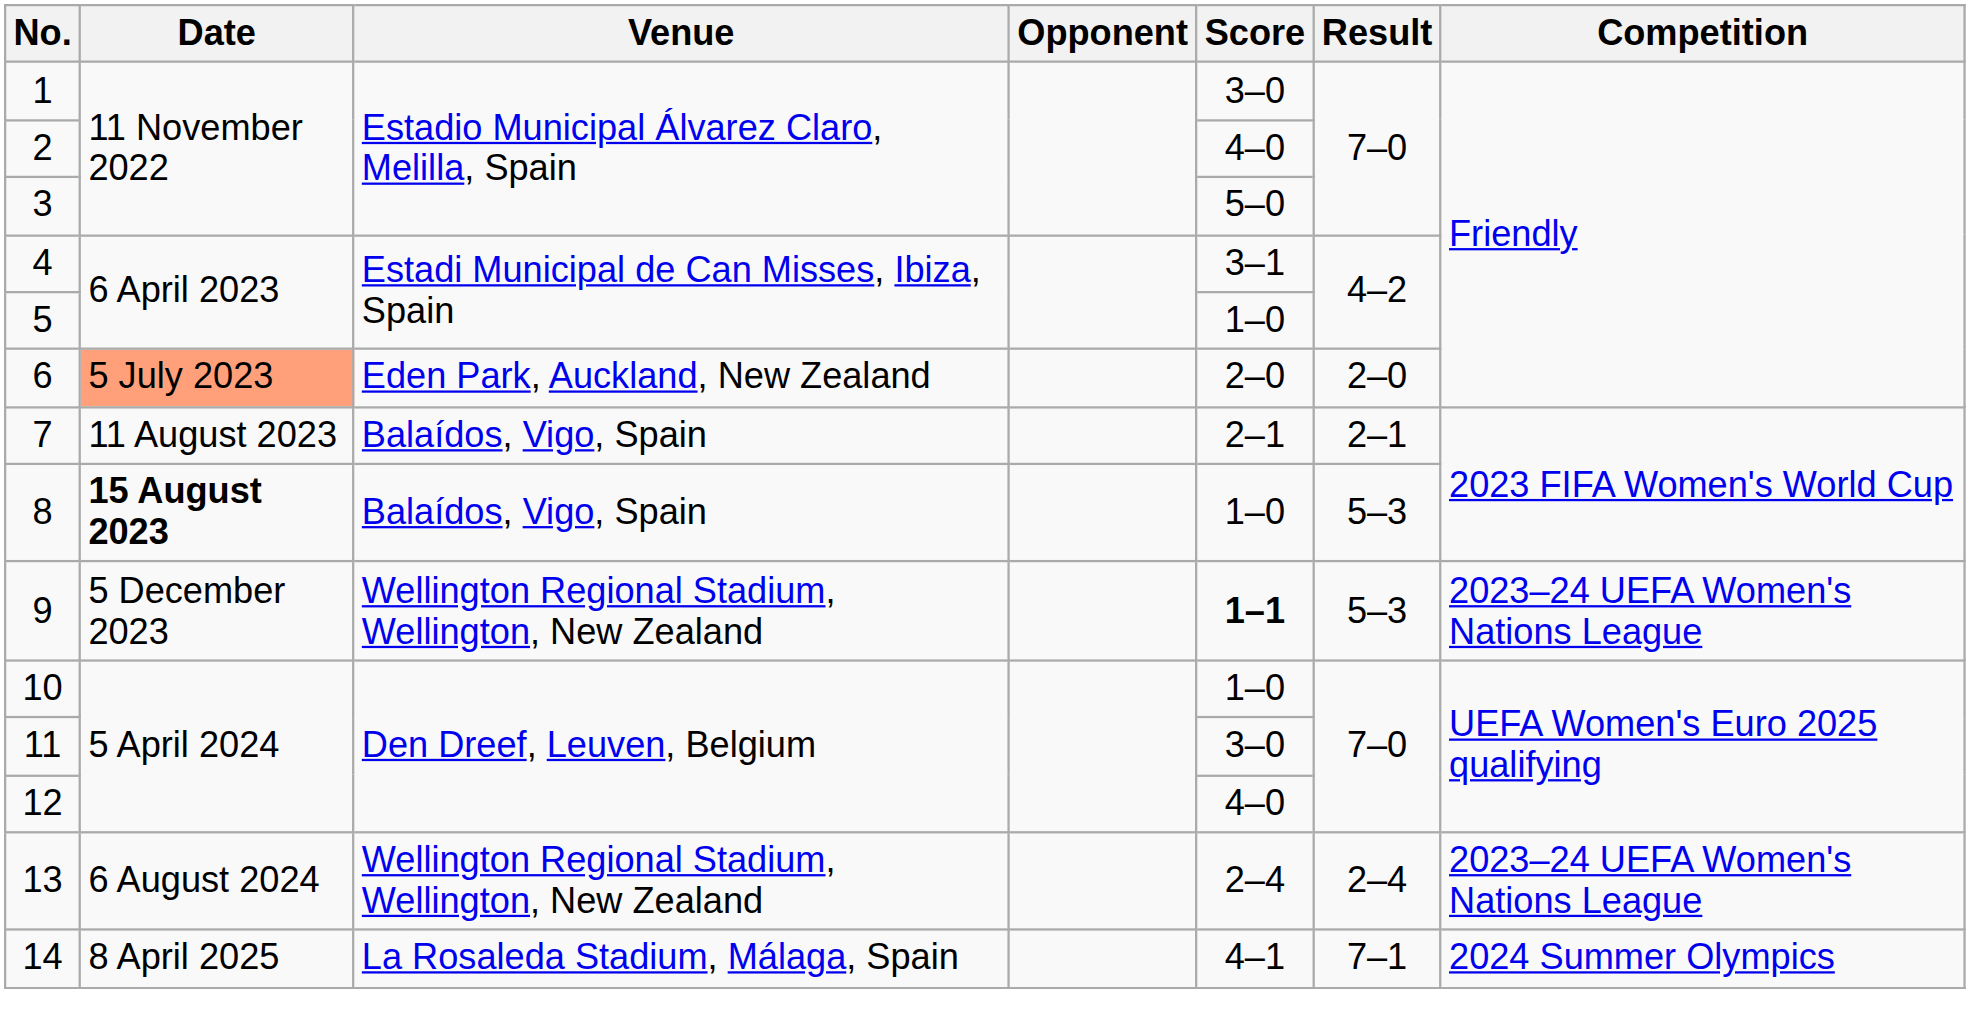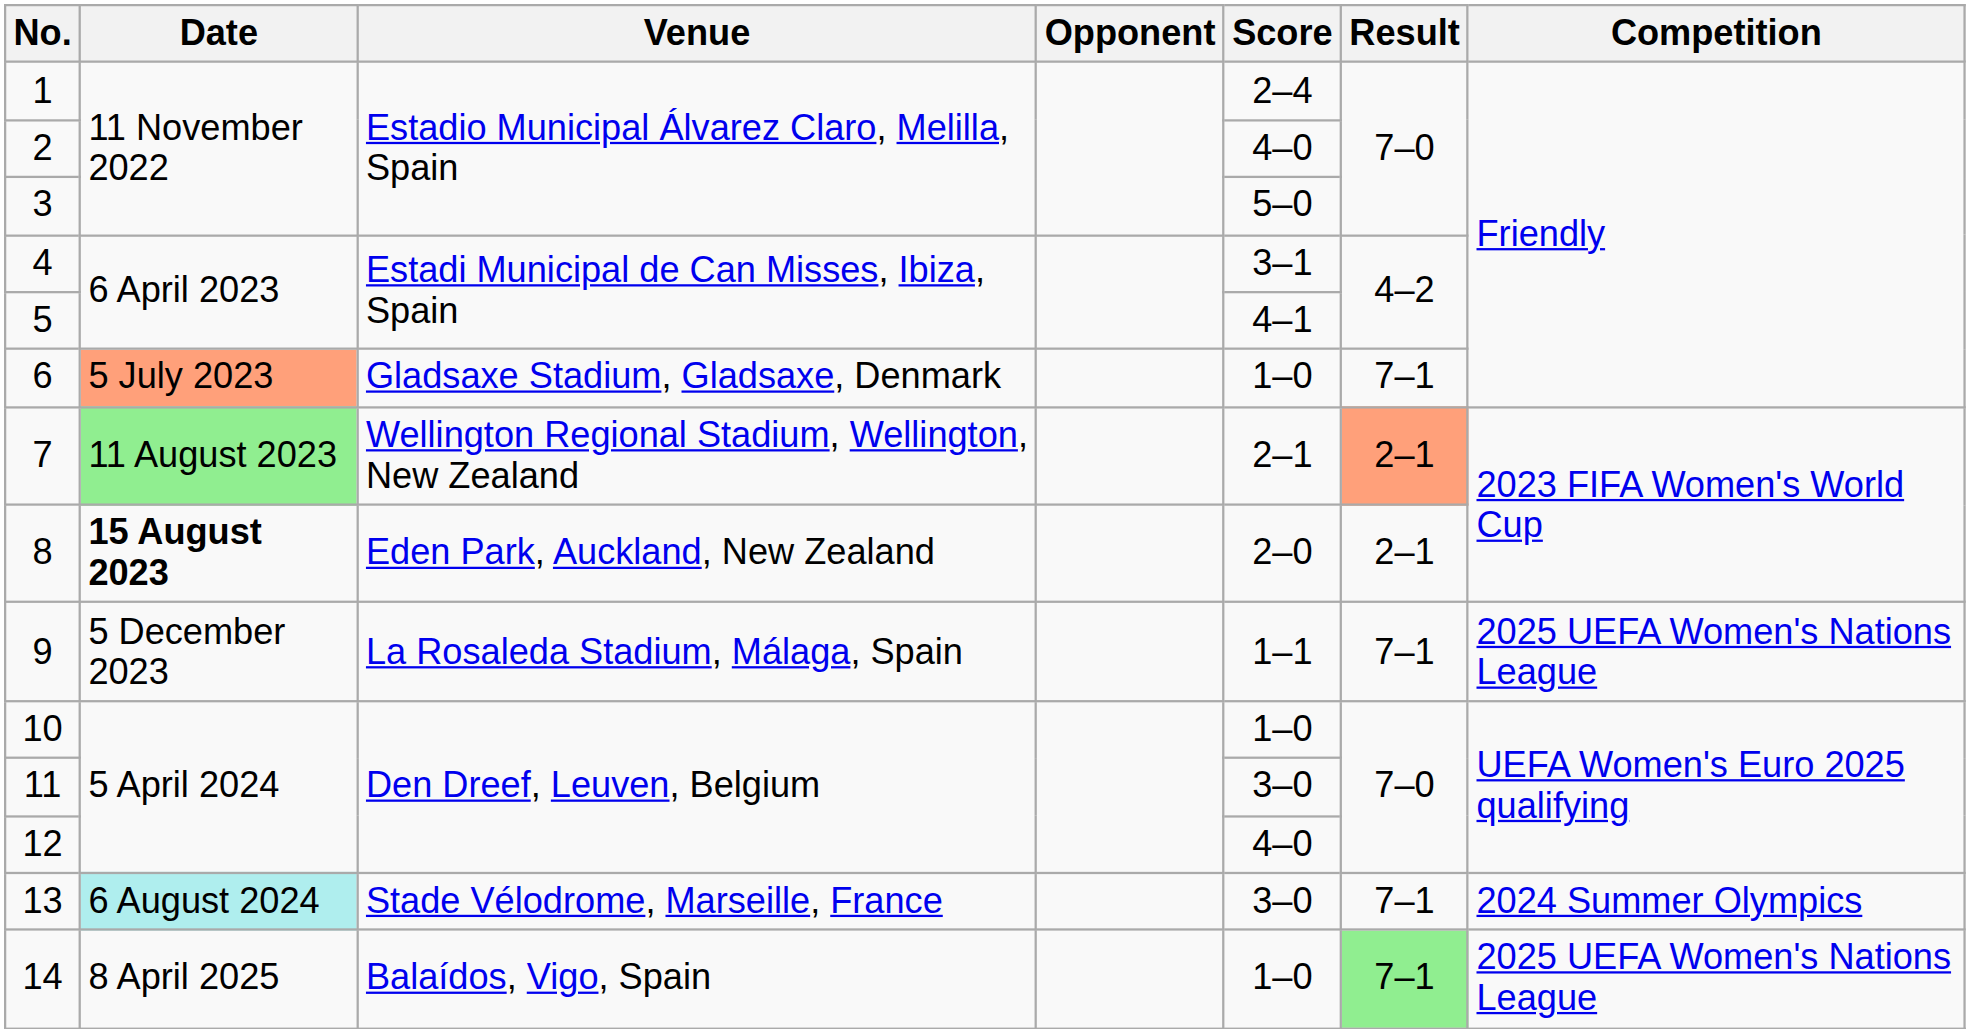1 | Score: 3–0 -> 2–4
5 | Score: 1–0 -> 4–1
6 | Venue: Eden Park, Auckland, New Zealand -> Gladsaxe Stadium, Gladsaxe, Denmark
6 | Score: 2–0 -> 1–0
6 | Result: 2–0 -> 7–1
7 | Date: no background -> lightgreen background
7 | Venue: Balaídos, Vigo, Spain -> Wellington Regional Stadium, Wellington, New Zealand
7 | Result: no background -> lightsalmon background
8 | Venue: Balaídos, Vigo, Spain -> Eden Park, Auckland, New Zealand
8 | Score: 1–0 -> 2–0
8 | Result: 5–3 -> 2–1
9 | Venue: Wellington Regional Stadium, Wellington, New Zealand -> La Rosaleda Stadium, Málaga, Spain
9 | Score: bold -> normal
9 | Result: 5–3 -> 7–1
9 | Competition: 2023–24 UEFA Women's Nations League -> 2025 UEFA Women's Nations League
13 | Date: no background -> paleturquoise background
13 | Venue: Wellington Regional Stadium, Wellington, New Zealand -> Stade Vélodrome, Marseille, France
13 | Score: 2–4 -> 3–0
13 | Result: 2–4 -> 7–1
13 | Competition: 2023–24 UEFA Women's Nations League -> 2024 Summer Olympics
14 | Venue: La Rosaleda Stadium, Málaga, Spain -> Balaídos, Vigo, Spain
14 | Score: 4–1 -> 1–0
14 | Result: no background -> lightgreen background
14 | Competition: 2024 Summer Olympics -> 2025 UEFA Women's Nations League
